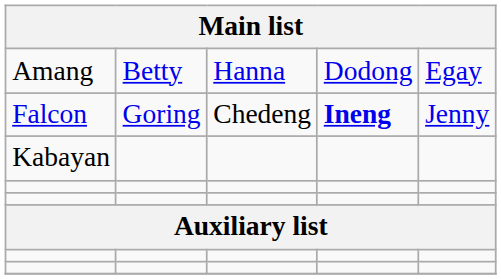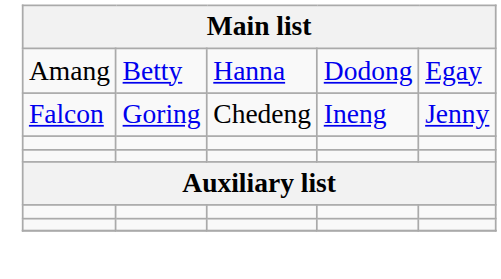Falcon | column 4: bold -> normal
- row: Kabayan
